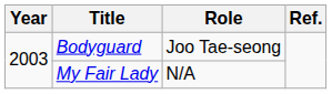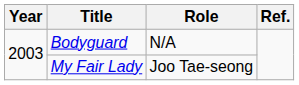Bodyguard | Role: Joo Tae-seong -> N/A
My Fair Lady | Role: N/A -> Joo Tae-seong
